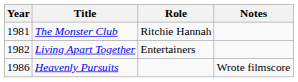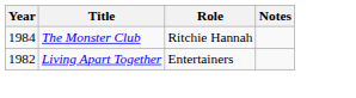The Monster Club | Year: 1981 -> 1984
- row: 1986 | Heavenly Pursuits | Wrote filmscore
